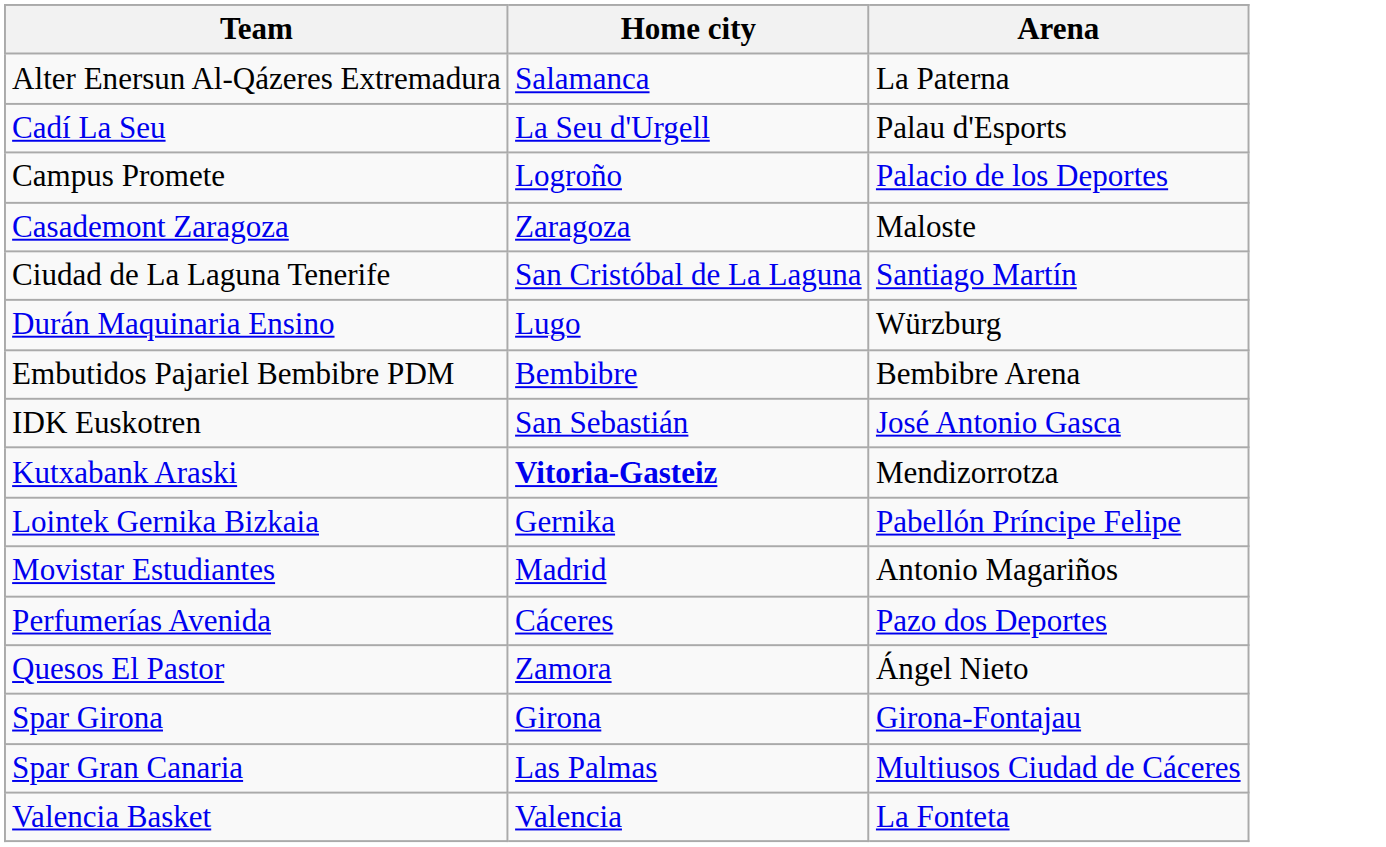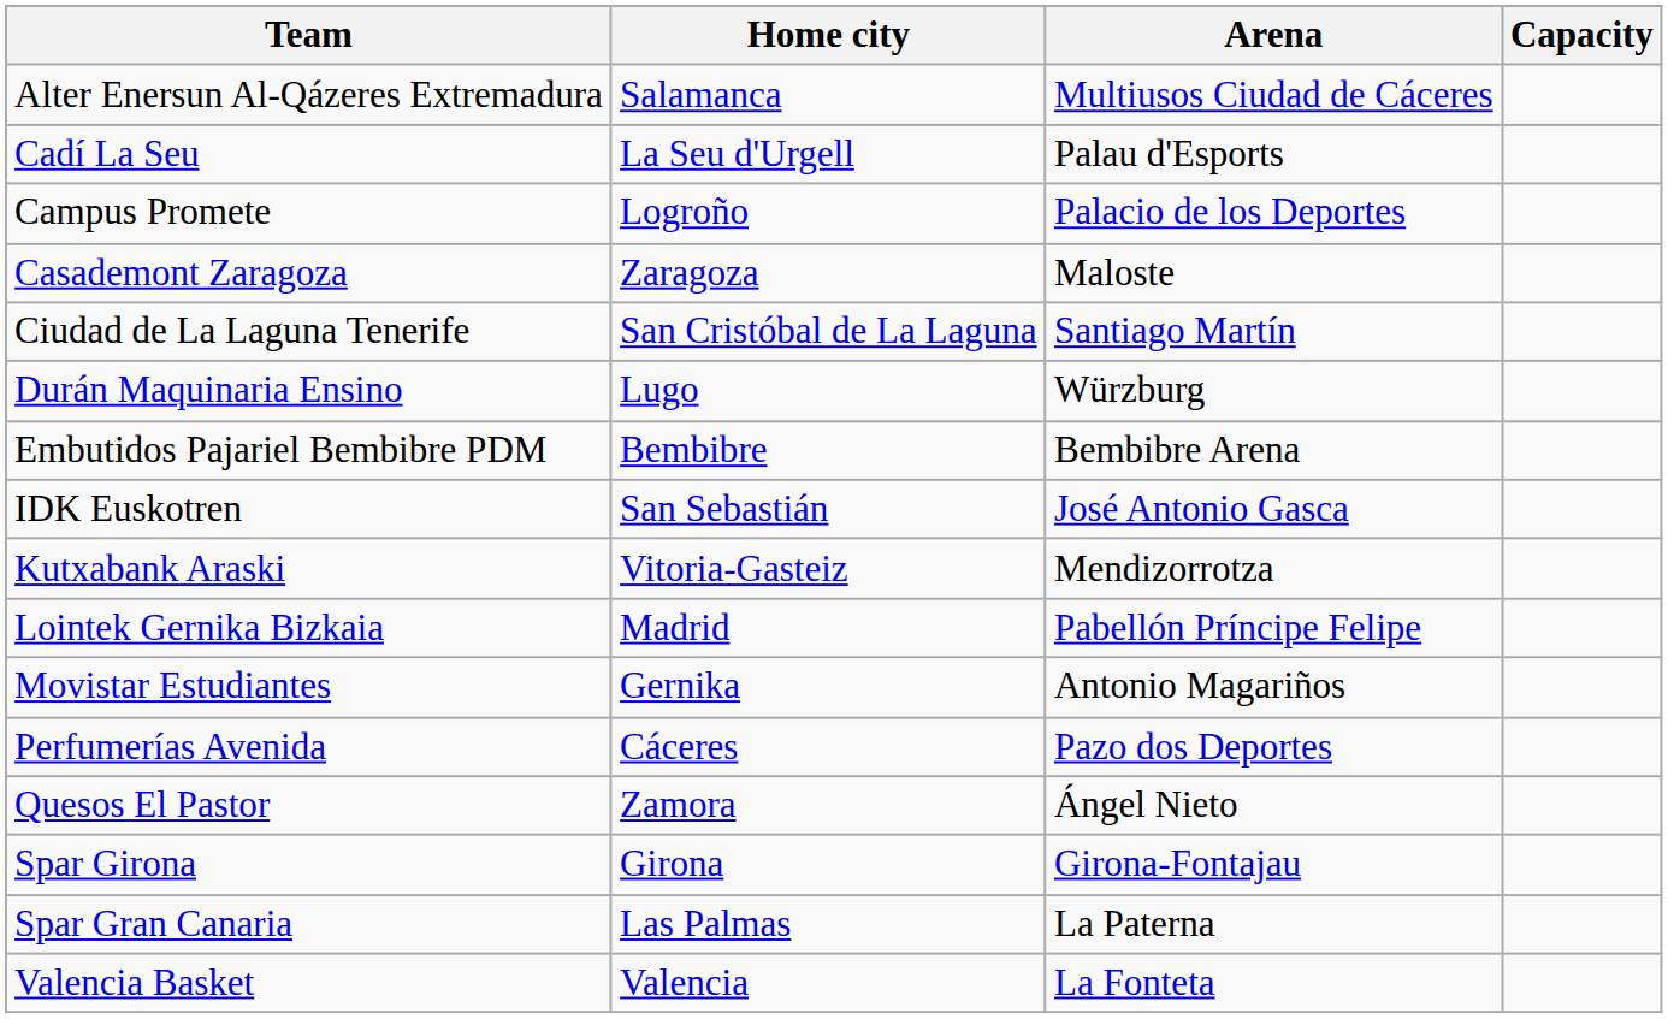+ column: Capacity
Alter Enersun Al-Qázeres Extremadura | Arena: La Paterna -> Multiusos Ciudad de Cáceres
Kutxabank Araski | Home city: bold -> normal
Lointek Gernika Bizkaia | Home city: Gernika -> Madrid
Movistar Estudiantes | Home city: Madrid -> Gernika
Spar Gran Canaria | Arena: Multiusos Ciudad de Cáceres -> La Paterna
